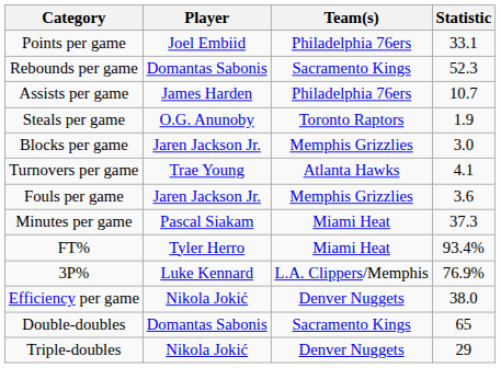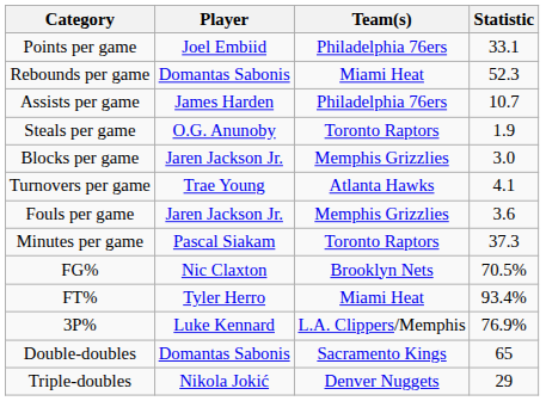Rebounds per game | Team(s): Sacramento Kings -> Miami Heat
Minutes per game | Team(s): Miami Heat -> Toronto Raptors
+ row: FG% | Nic Claxton | Brooklyn Nets | 70.5%
- row: Efficiency per game | Nikola Jokić | Denver Nuggets | 38.0
